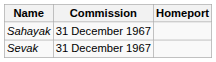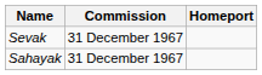rows swapped: Sahayak <-> Sevak
